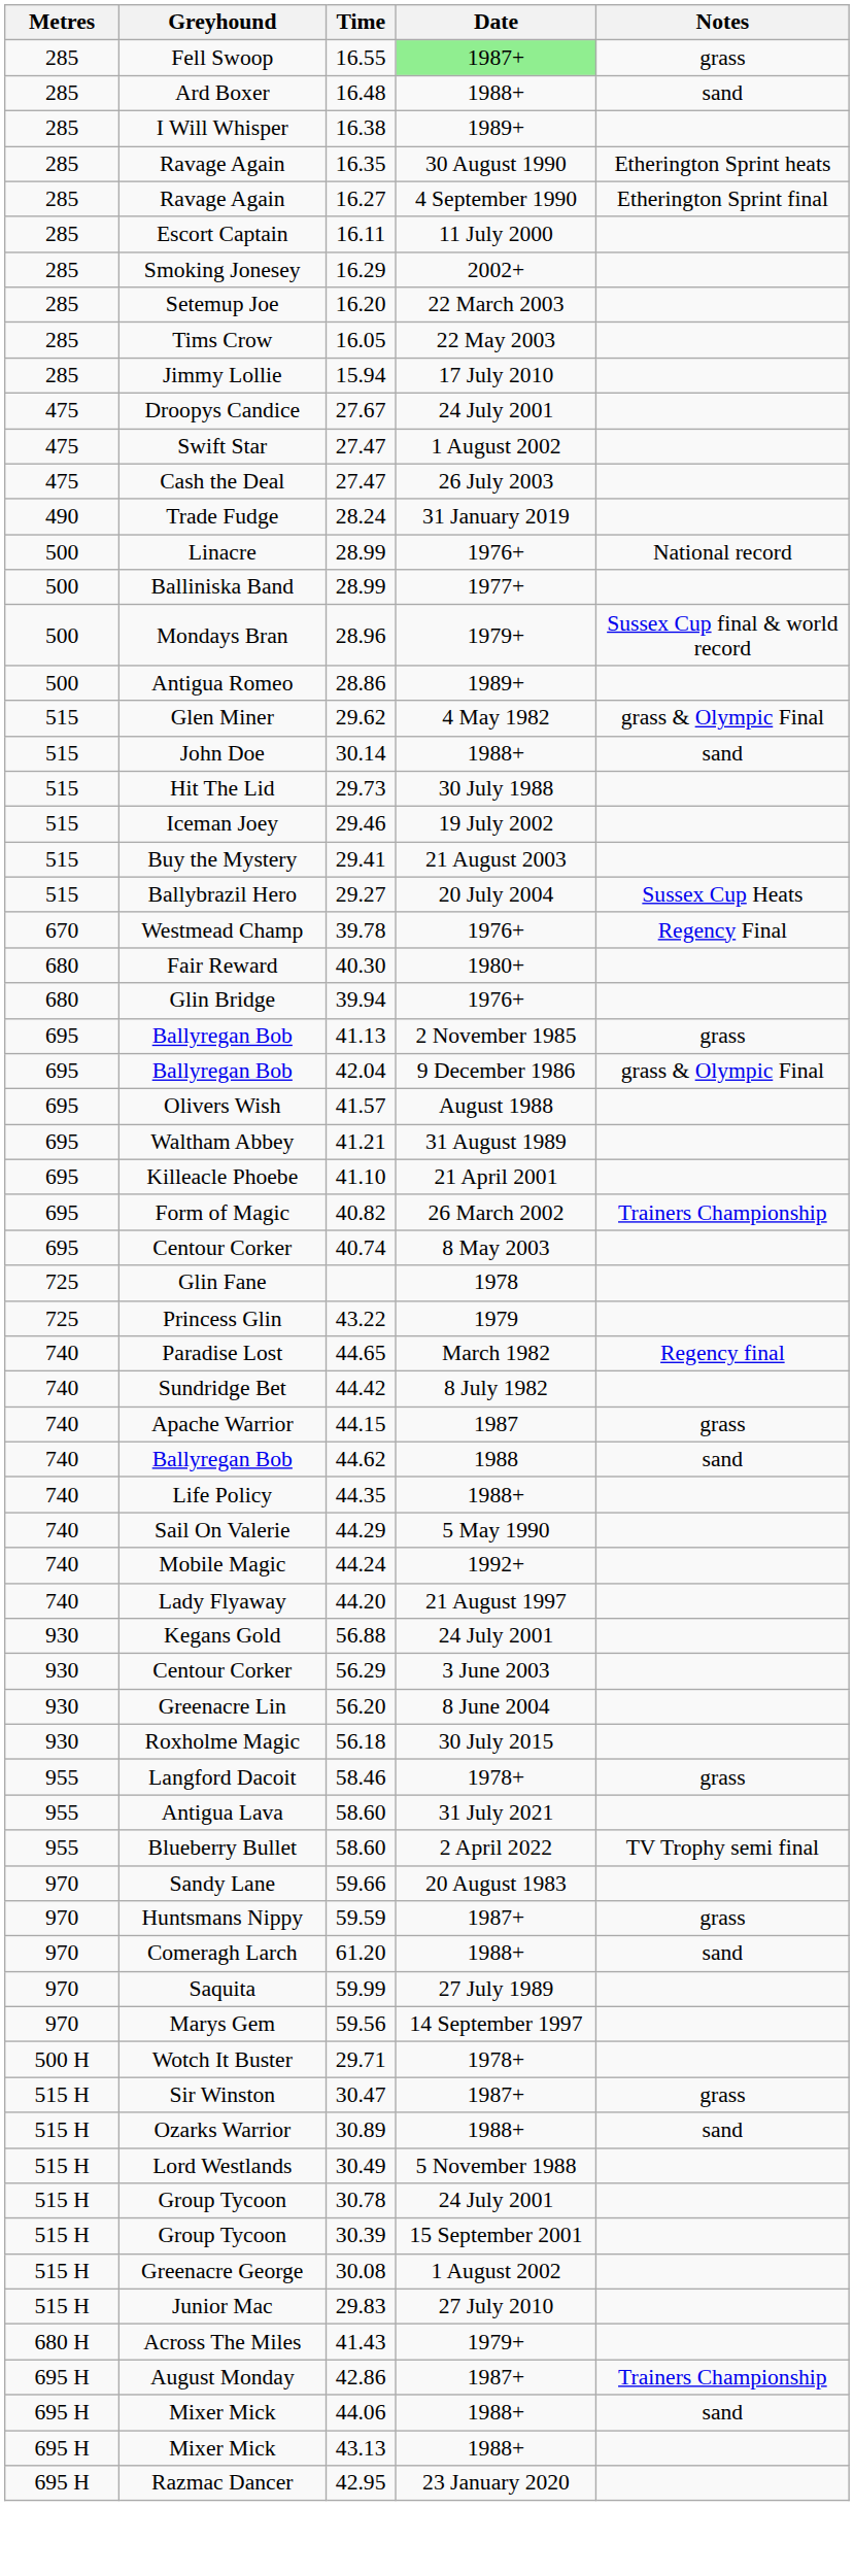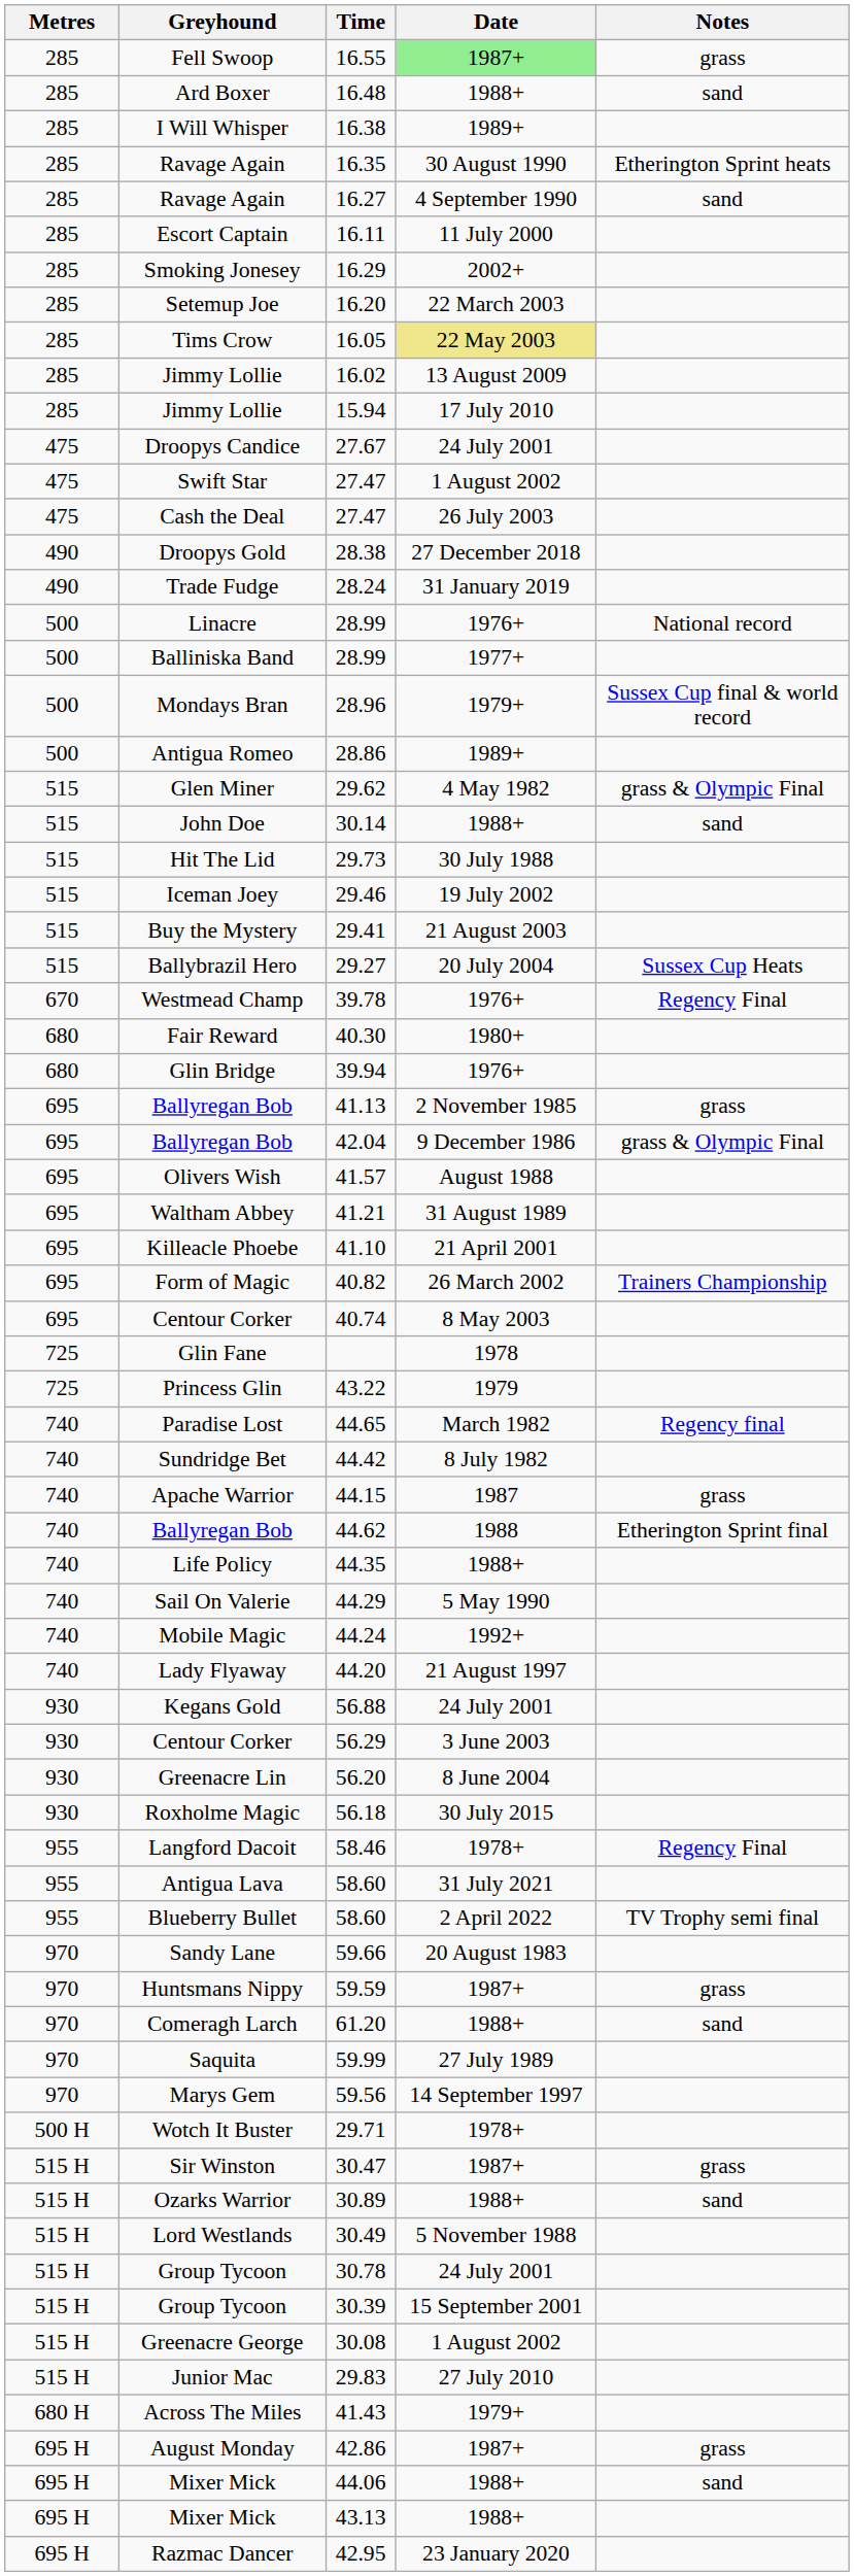Ravage Again / 16.27 | Notes: Etherington Sprint final -> sand
Tims Crow | Date: no background -> khaki background
+ row: 285 | Jimmy Lollie | 16.02 | 13 August 2009
+ row: 490 | Droopys Gold | 28.38 | 27 December 2018
Ballyregan Bob / 44.62 | Notes: sand -> Etherington Sprint final
Langford Dacoit | Notes: grass -> Regency Final
August Monday | Notes: Trainers Championship -> grass
